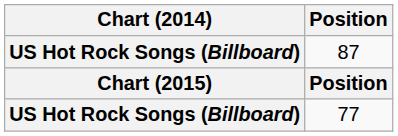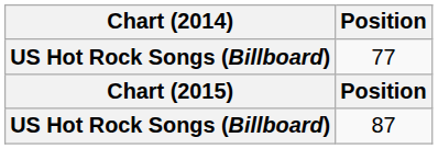rows swapped: 77 <-> 87
